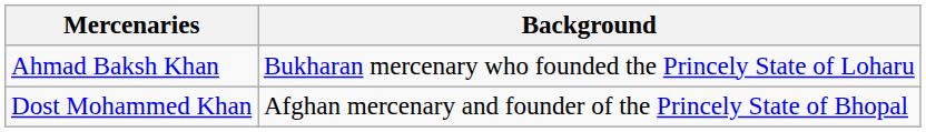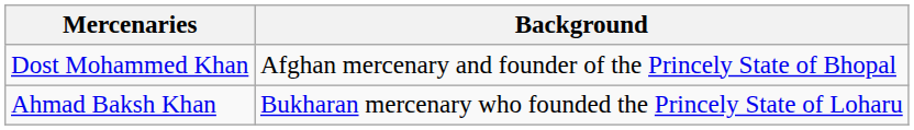rows swapped: Ahmad Baksh Khan <-> Dost Mohammed Khan
